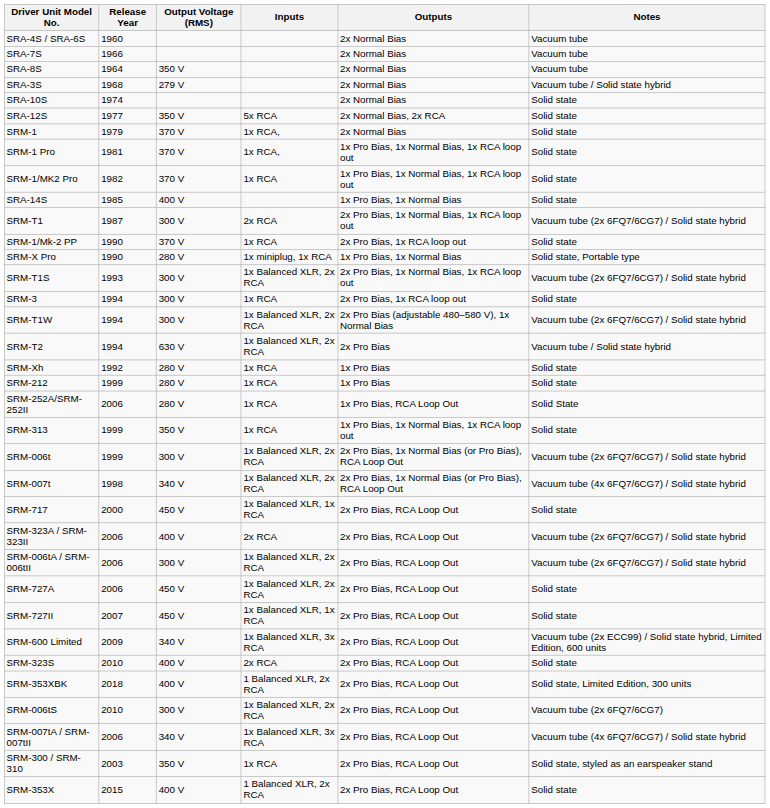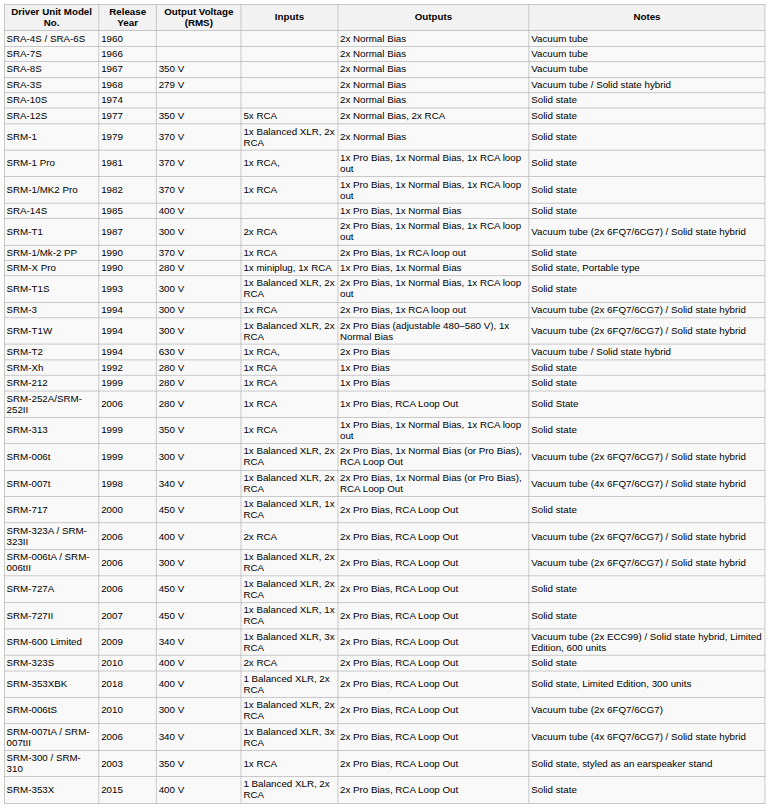SRA-8S | Release Year: 1964 -> 1967
SRM-1 | Inputs: 1x RCA, -> 1x Balanced XLR, 2x RCA
SRM-T1S | Notes: Vacuum tube (2x 6FQ7/6CG7) / Solid state hybrid -> Solid state
SRM-3 | Notes: Solid state -> Vacuum tube (2x 6FQ7/6CG7) / Solid state hybrid
SRM-T2 | Inputs: 1x Balanced XLR, 2x RCA -> 1x RCA,
